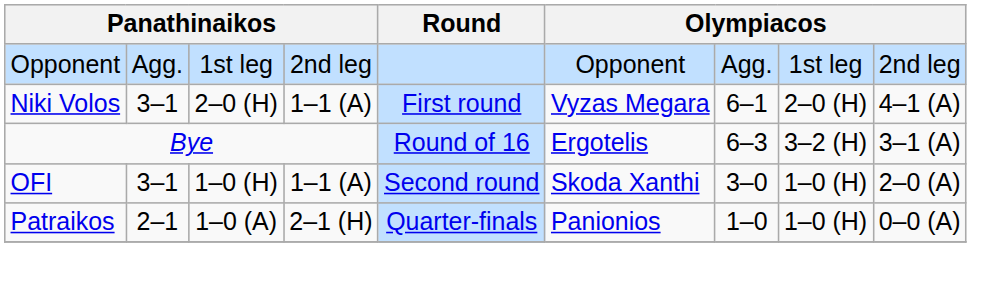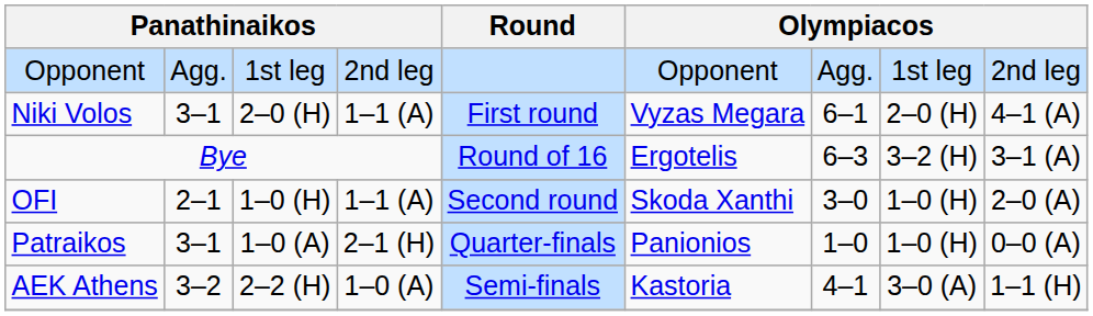OFI | column 2: 3–1 -> 2–1
Patraikos | column 2: 2–1 -> 3–1
+ row: AEK Athens | 3–2 | 2–2 (H) | 1–0 (A) | Semi-finals | Kastoria | 4–1 | 3–0 (A) | 1–1 (H)
